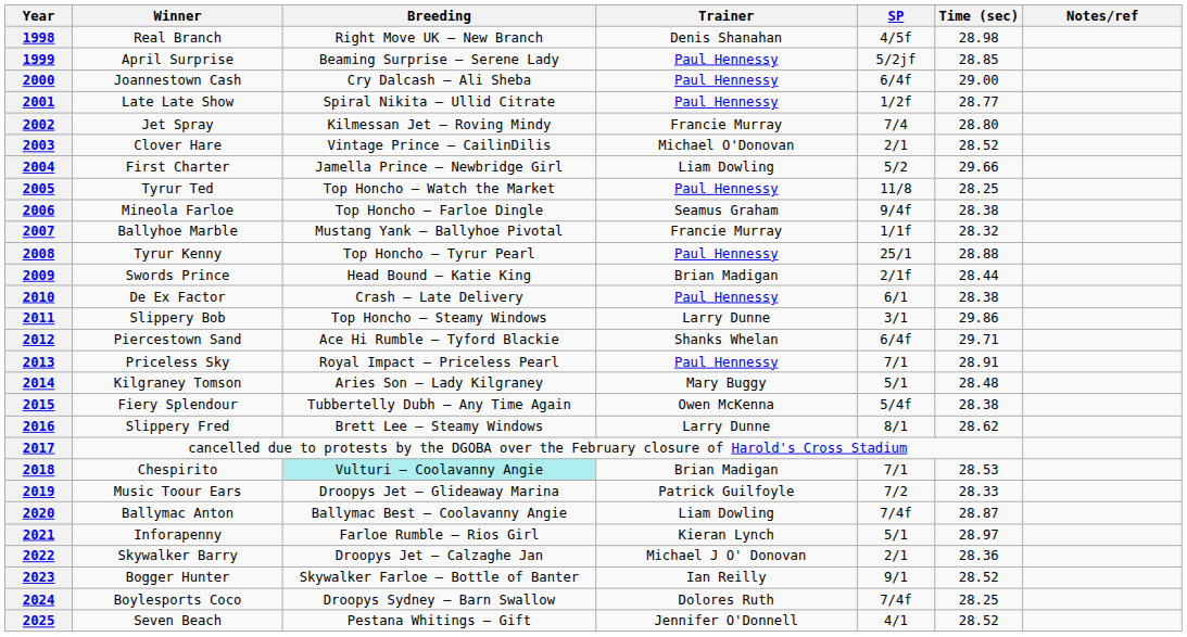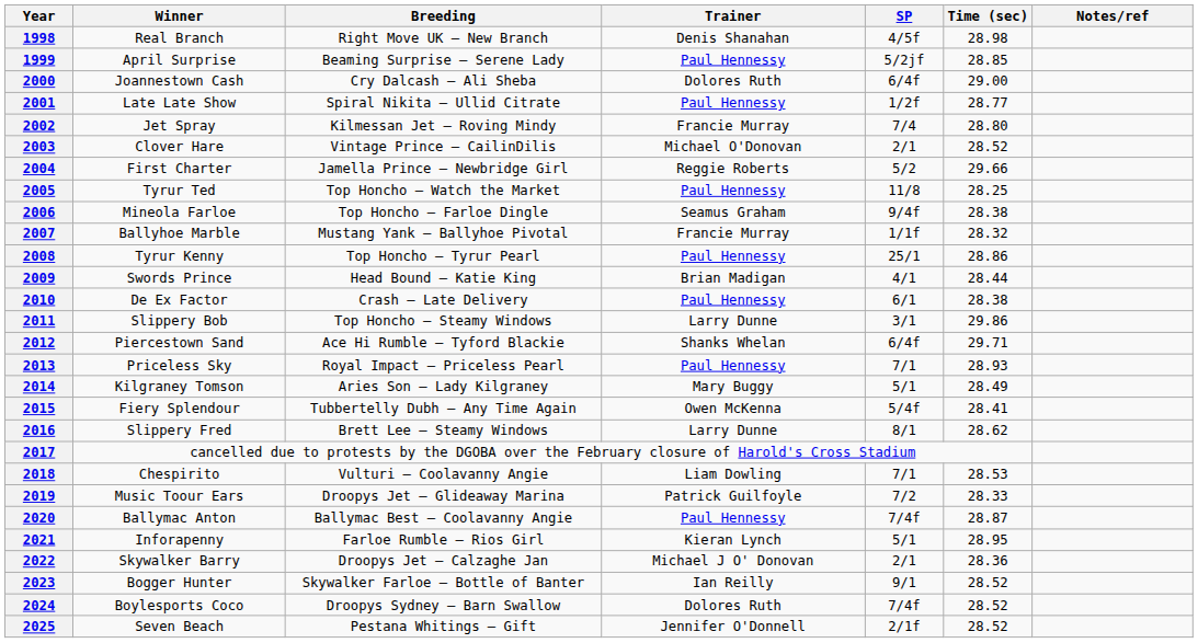2000 | Trainer: Paul Hennessy -> Dolores Ruth
2004 | Trainer: Liam Dowling -> Reggie Roberts
2008 | Time (sec): 28.88 -> 28.86
2009 | SP: 2/1f -> 4/1
2013 | Time (sec): 28.91 -> 28.93
2014 | Time (sec): 28.48 -> 28.49
2015 | Time (sec): 28.38 -> 28.41
2018 | Breeding: paleturquoise background -> no background
2018 | Trainer: Brian Madigan -> Liam Dowling
2020 | Trainer: Liam Dowling -> Paul Hennessy
2021 | Time (sec): 28.97 -> 28.95
2024 | Time (sec): 28.25 -> 28.52
2025 | SP: 4/1 -> 2/1f
